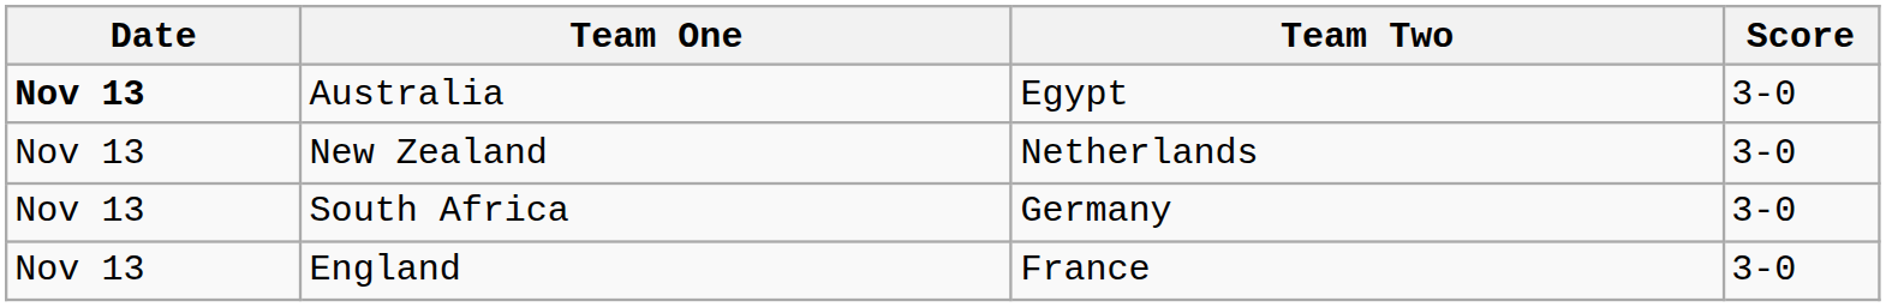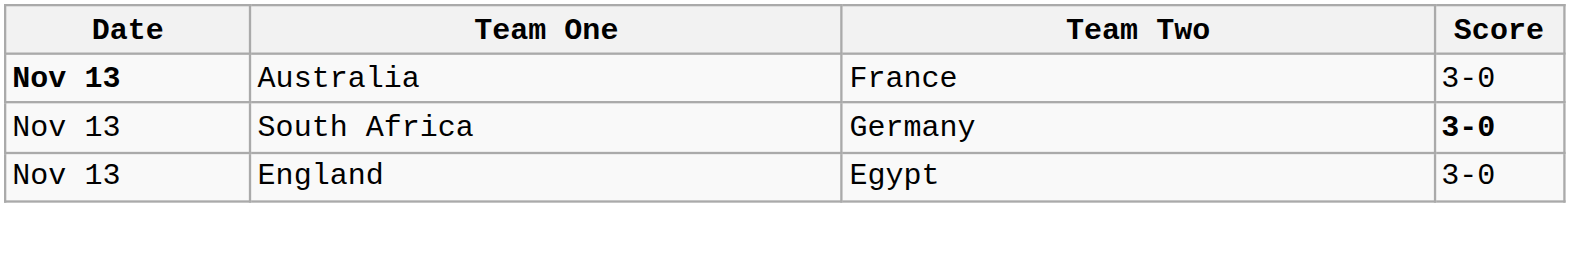Australia | Team Two: Egypt -> France
- row: Nov 13 | New Zealand | Netherlands | 3-0
South Africa | Score: normal -> bold
England | Team Two: France -> Egypt
